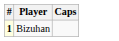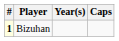+ column: Year(s)
